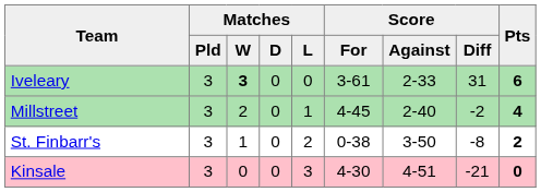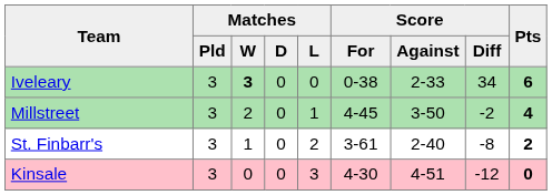Iveleary | Score / For: 3-61 -> 0-38
Iveleary | Score / Diff: 31 -> 34
Millstreet | Score / Against: 2-40 -> 3-50
St. Finbarr's | Score / For: 0-38 -> 3-61
St. Finbarr's | Score / Against: 3-50 -> 2-40
Kinsale | Score / Diff: -21 -> -12
